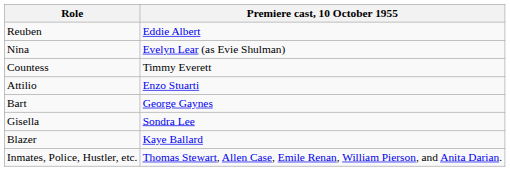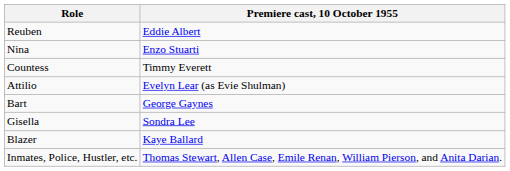Nina | Premiere cast, 10 October 1955: Evelyn Lear (as Evie Shulman) -> Enzo Stuarti
Attilio | Premiere cast, 10 October 1955: Enzo Stuarti -> Evelyn Lear (as Evie Shulman)
